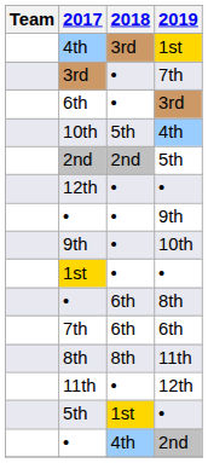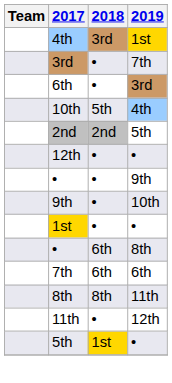- row: • | 4th | 2nd
